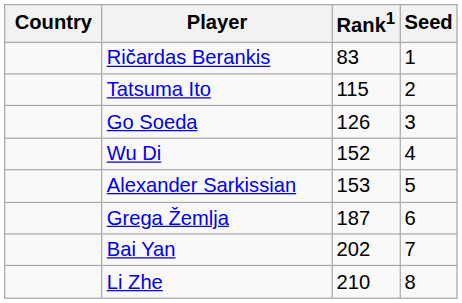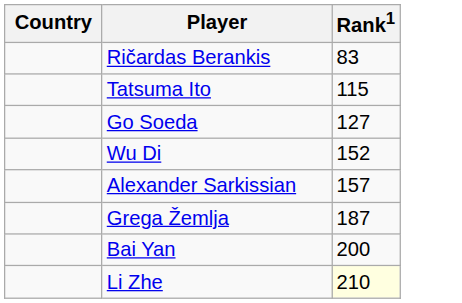- column: Seed | 1 | 2 | 3 | 4 | 5 | 6 | 7 | 8
Go Soeda | Rank1: 126 -> 127
Alexander Sarkissian | Rank1: 153 -> 157
Bai Yan | Rank1: 202 -> 200
Li Zhe | Rank1: no background -> lightyellow background
